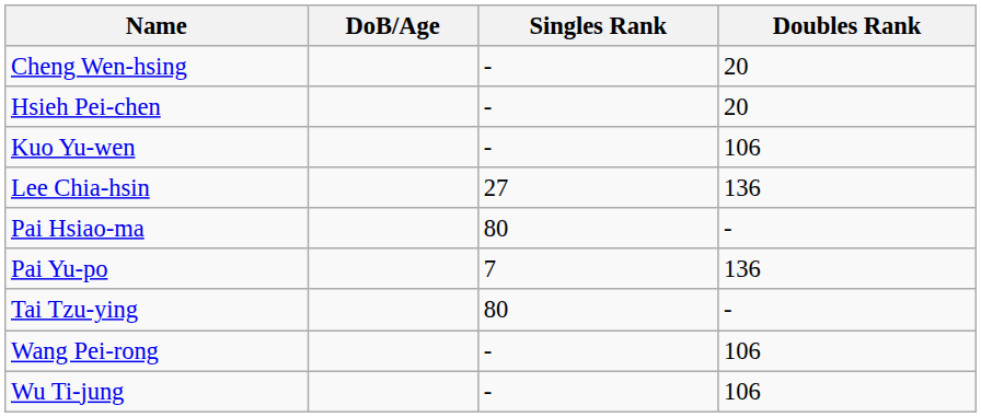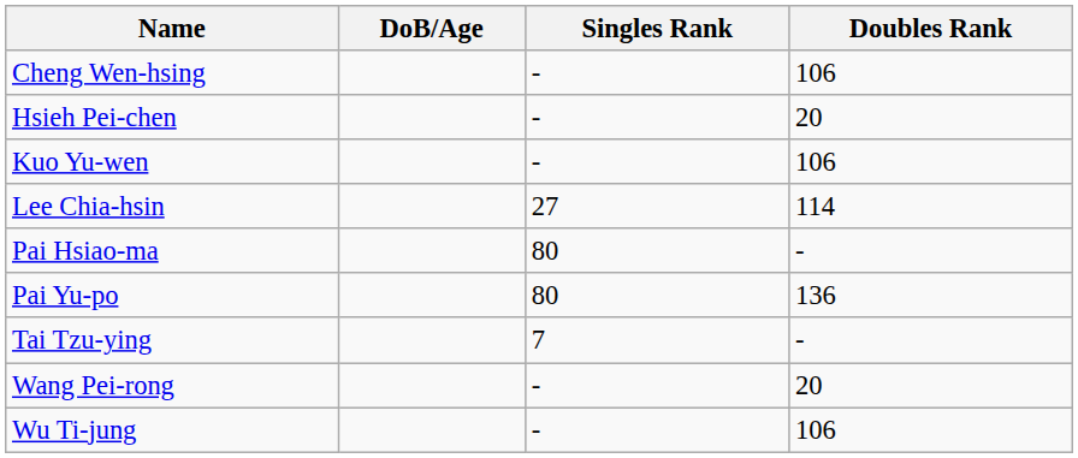Cheng Wen-hsing | Doubles Rank: 20 -> 106
Lee Chia-hsin | Doubles Rank: 136 -> 114
Pai Yu-po | Singles Rank: 7 -> 80
Tai Tzu-ying | Singles Rank: 80 -> 7
Wang Pei-rong | Doubles Rank: 106 -> 20
